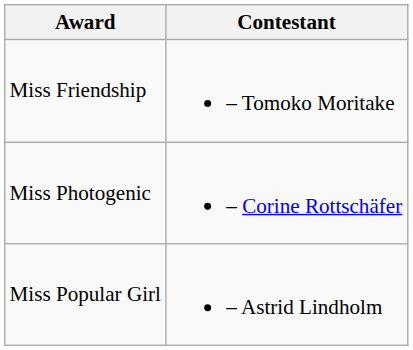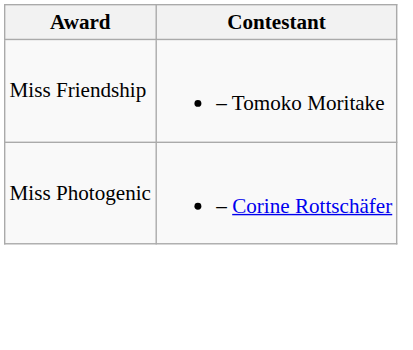- row: Miss Popular Girl | – Astrid Lindholm
